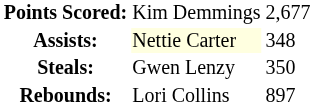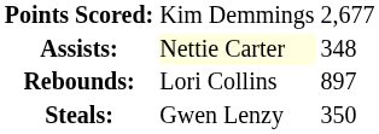rows swapped: Rebounds: <-> Steals:
